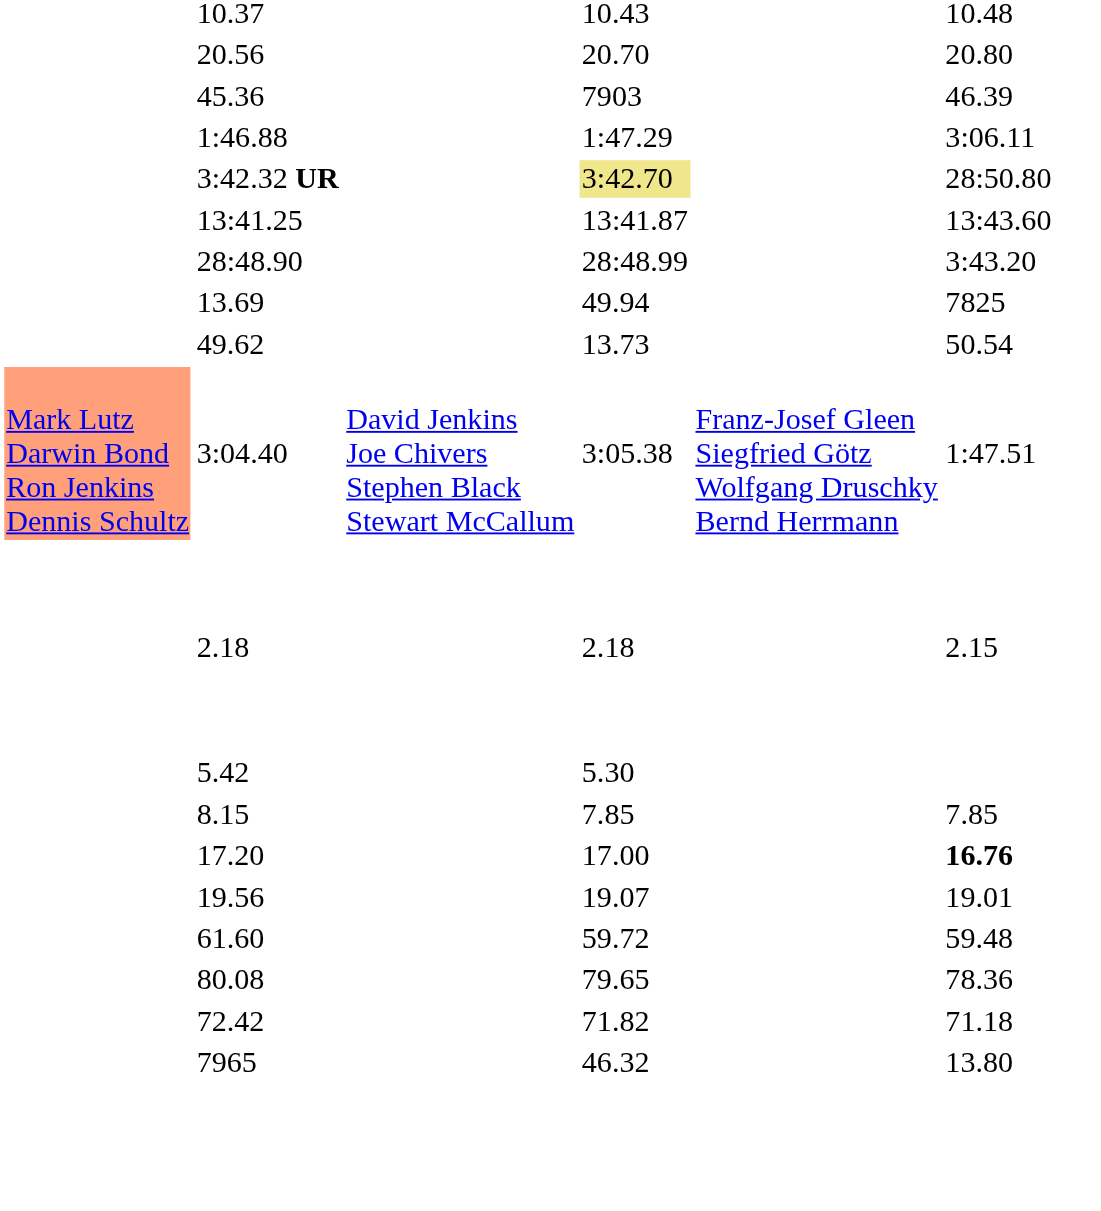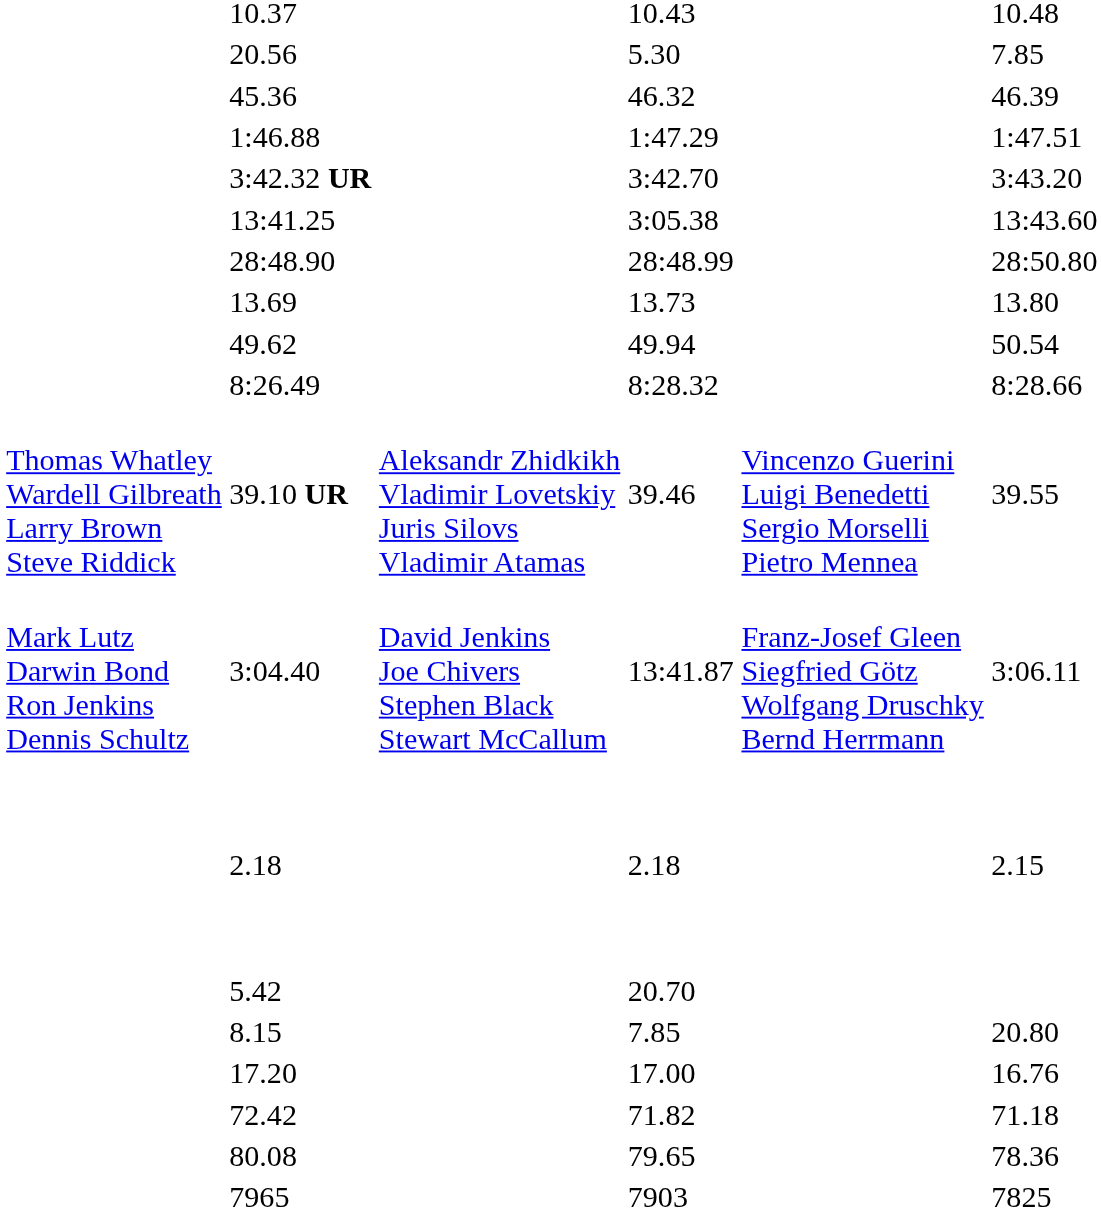20.56 | column 5: 20.70 -> 5.30
20.56 | column 7: 20.80 -> 7.85
45.36 | column 5: 7903 -> 46.32
1:46.88 | column 7: 3:06.11 -> 1:47.51
3:42.32 UR | column 5: khaki background -> no background
3:42.32 UR | column 7: 28:50.80 -> 3:43.20
13:41.25 | column 5: 13:41.87 -> 3:05.38
28:48.90 | column 7: 3:43.20 -> 28:50.80
13.69 | column 5: 49.94 -> 13.73
13.69 | column 7: 7825 -> 13.80
49.62 | column 5: 13.73 -> 49.94
+ row: 8:26.49 | 8:28.32 | 8:28.66
+ row: Thomas Whatley Wardell Gilbreath Larry Brown Steve Riddick | 39.10 UR | Aleksandr Zhidkikh Vladimir Lovetskiy Juris Silovs Vladimir Atamas | 39.46 | Vincenzo Guerini Luigi Benedetti Sergio Morselli Pietro Mennea | 39.55
3:04.40 | column 2: lightsalmon background -> no background
3:04.40 | column 5: 3:05.38 -> 13:41.87
3:04.40 | column 7: 1:47.51 -> 3:06.11
5.42 | column 5: 5.30 -> 20.70
8.15 | column 7: 7.85 -> 20.80
17.20 | column 7: bold -> normal
- row: 19.56 | 19.07 | 19.01
- row: 61.60 | 59.72 | 59.48
rows swapped: 72.42 <-> 80.08
7965 | column 5: 46.32 -> 7903
7965 | column 7: 13.80 -> 7825
